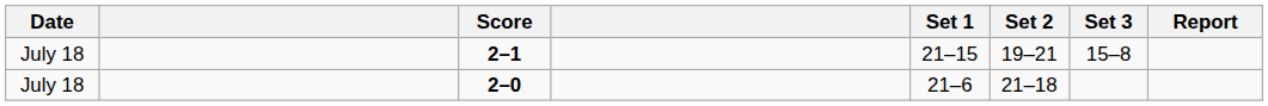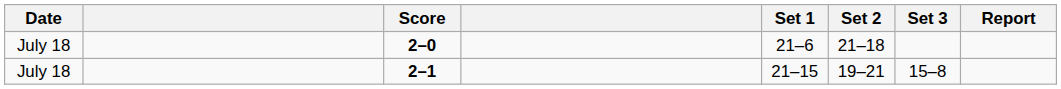rows swapped: 2–0 <-> 2–1
